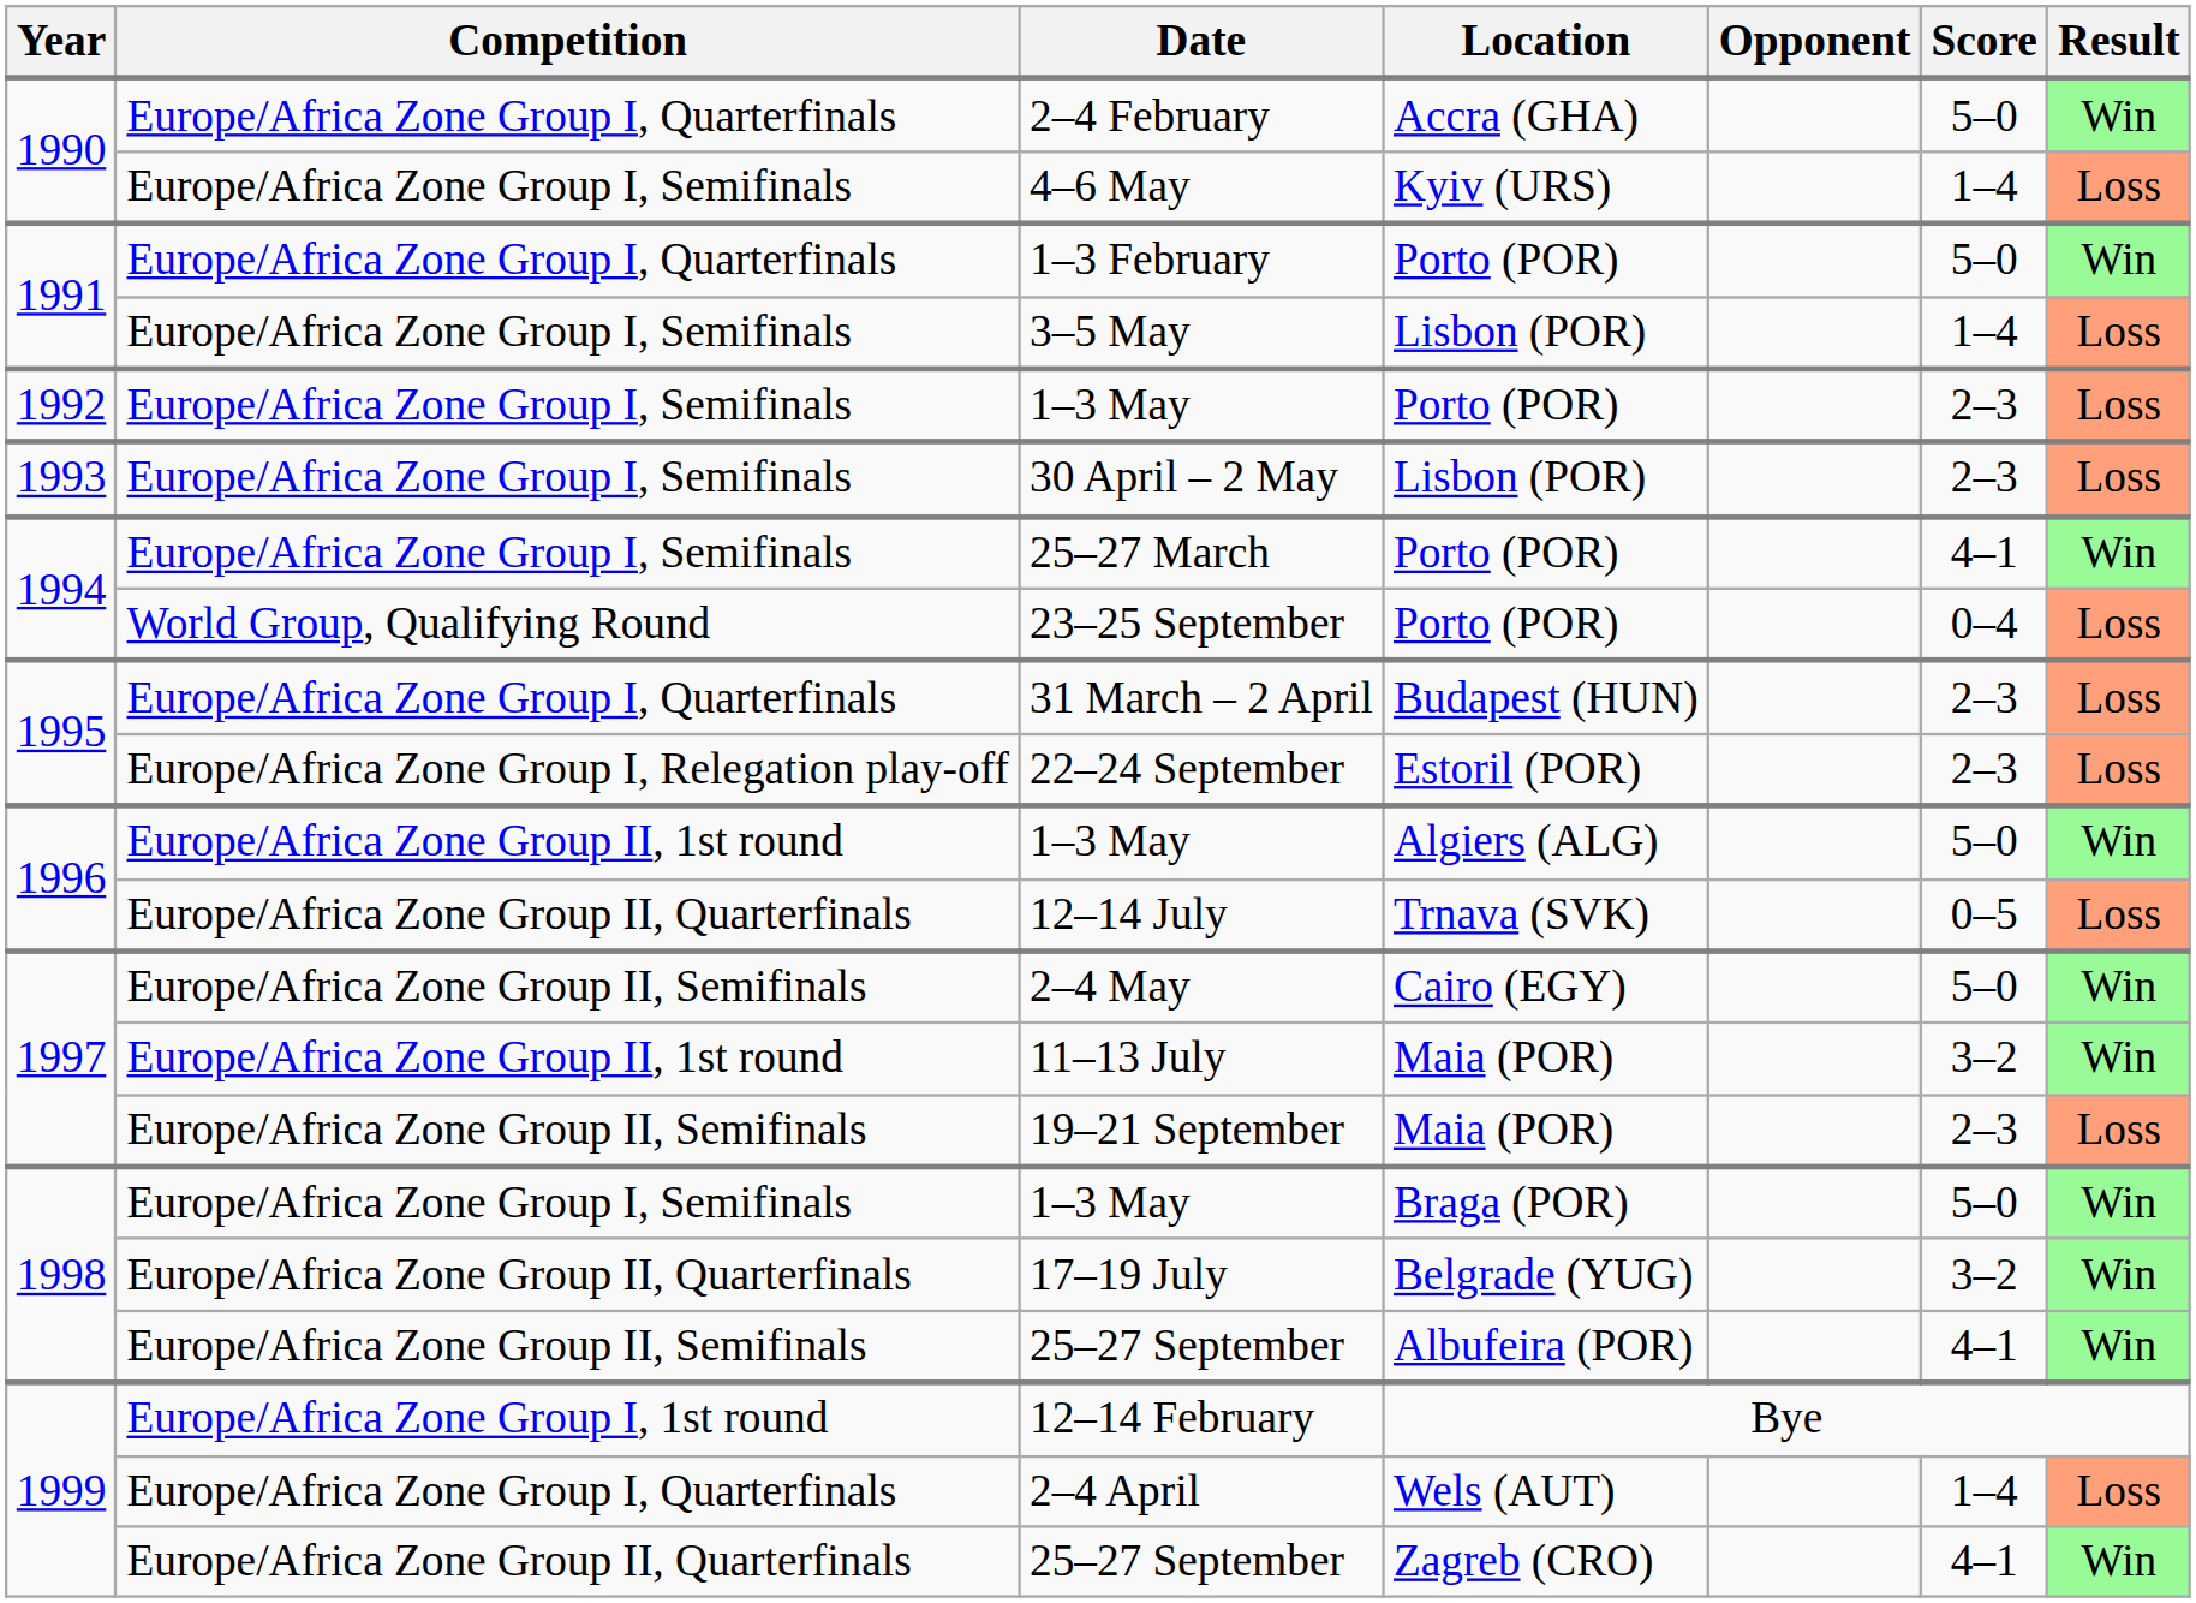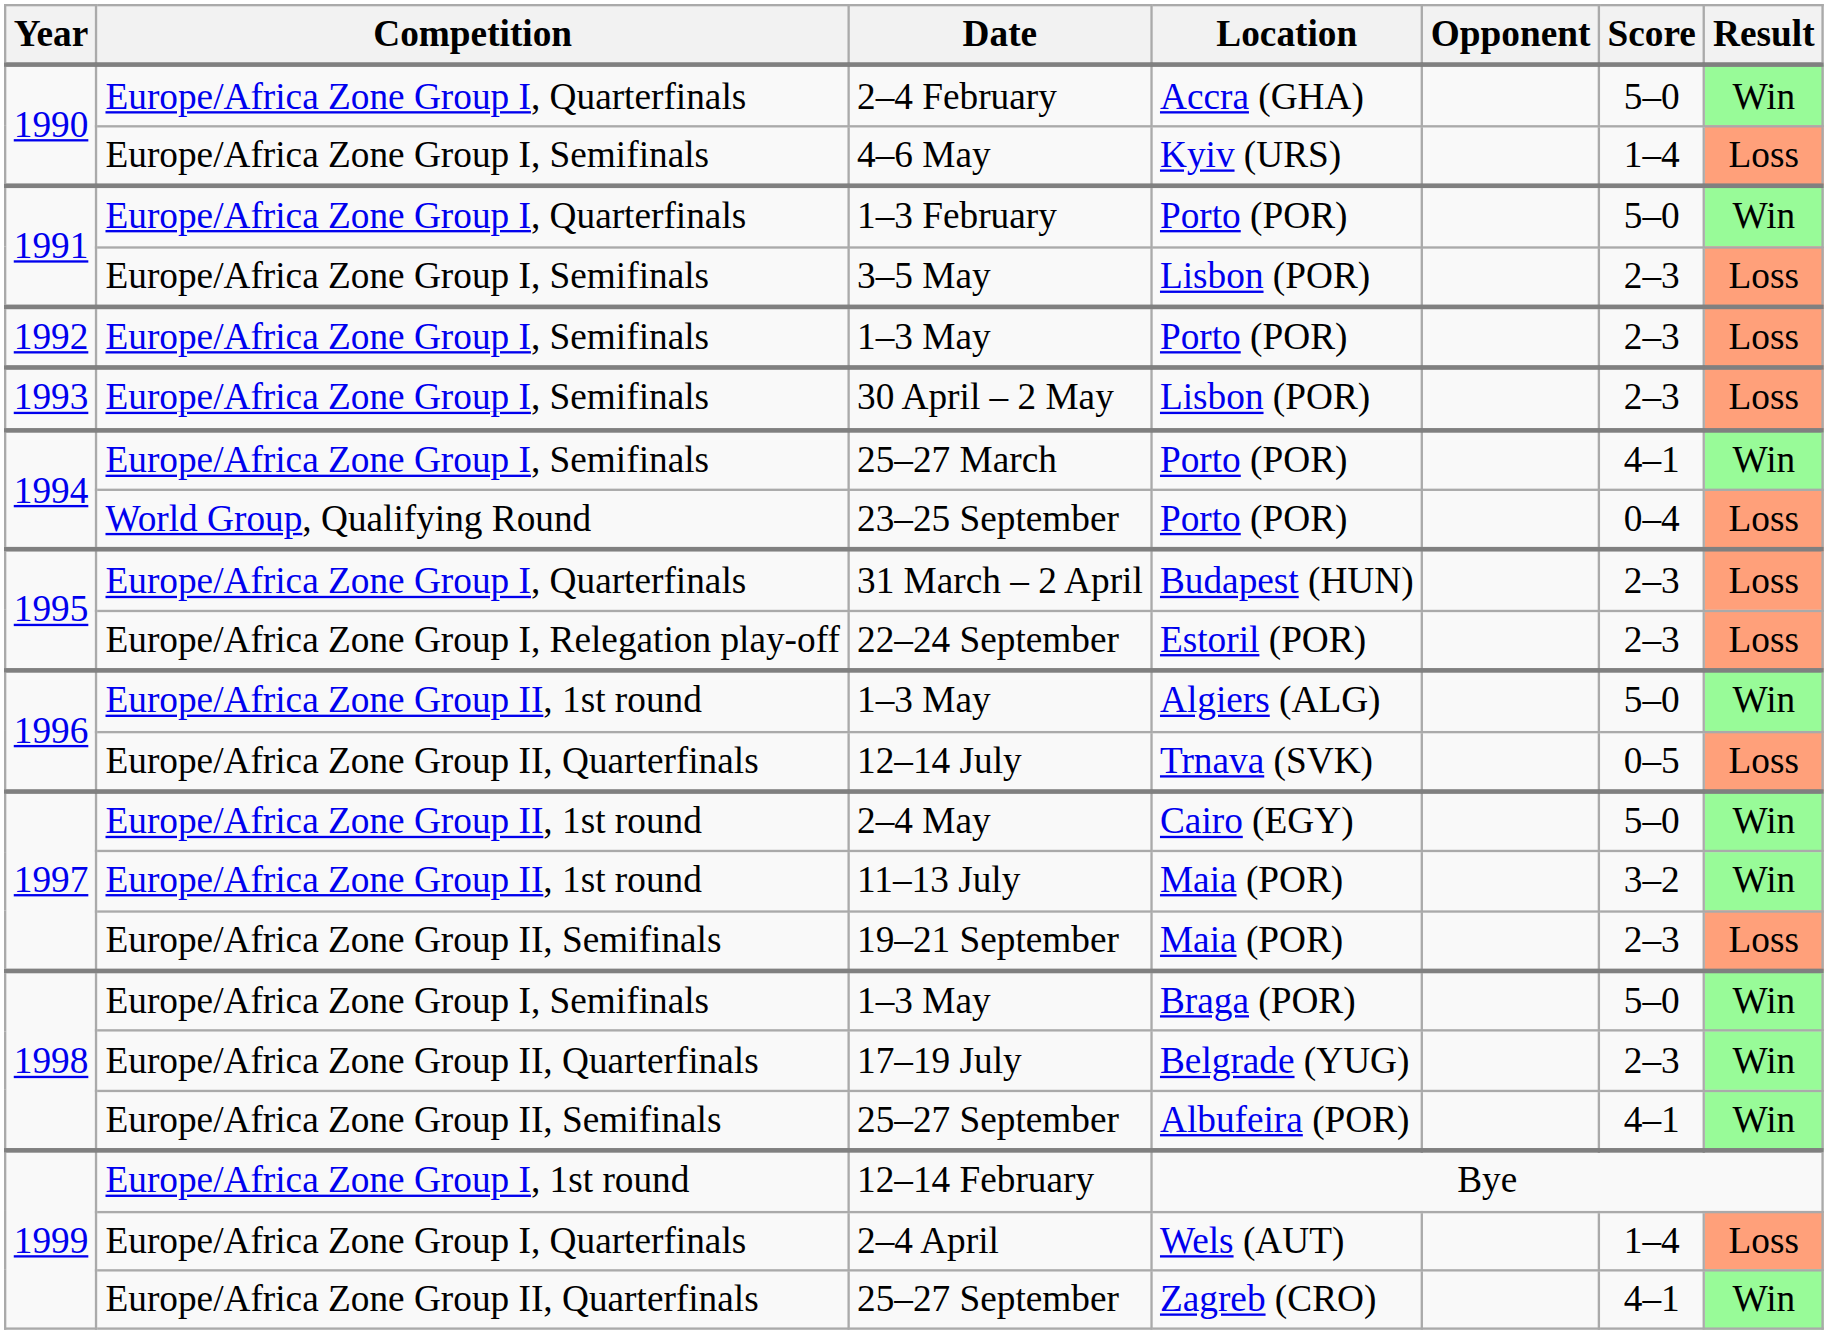3–5 May | Score: 1–4 -> 2–3
2–4 May | Competition: Europe/Africa Zone Group II, Semifinals -> Europe/Africa Zone Group II, 1st round
17–19 July | Score: 3–2 -> 2–3
